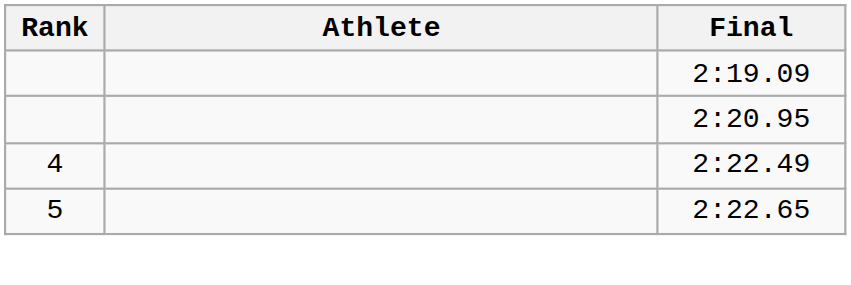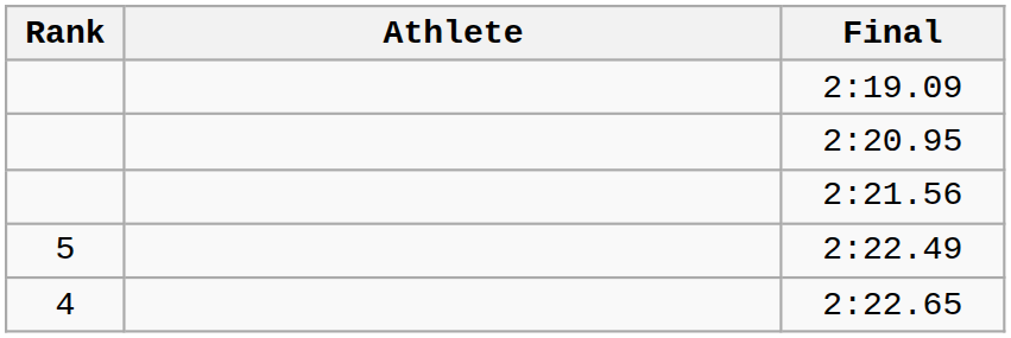+ row: 2:21.56
2:22.49 | Rank: 4 -> 5
2:22.65 | Rank: 5 -> 4
